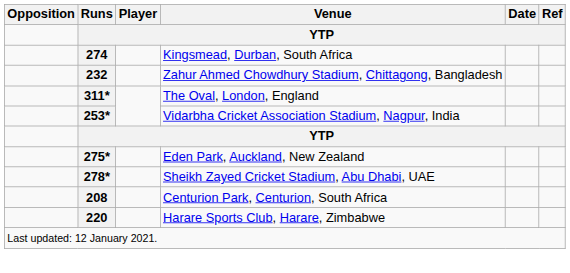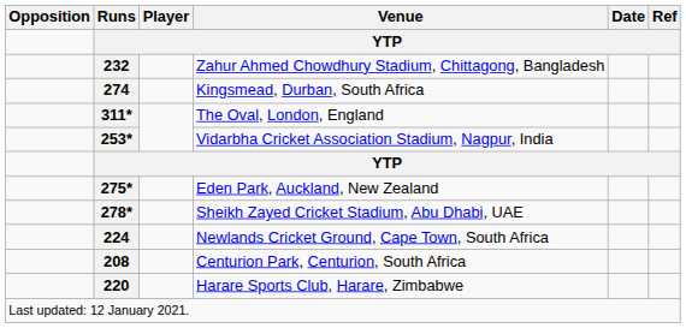rows swapped: 274 <-> 232
+ row: 224 | Newlands Cricket Ground, Cape Town, South Africa
